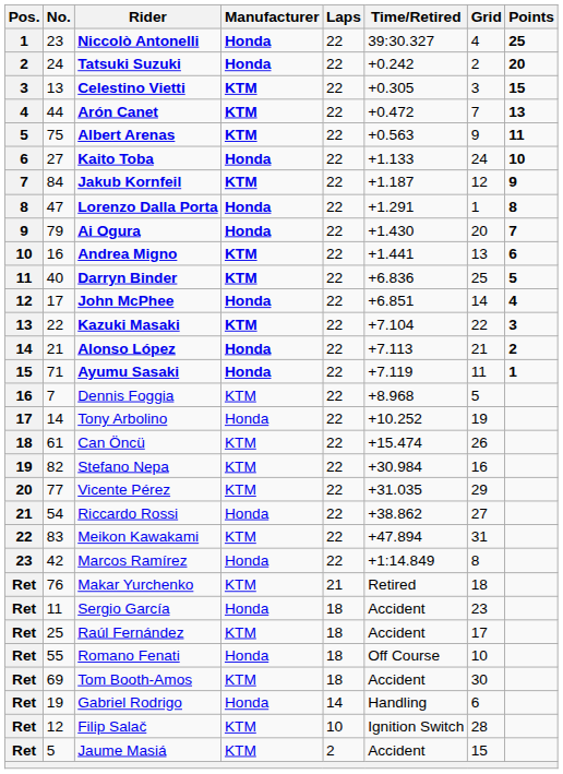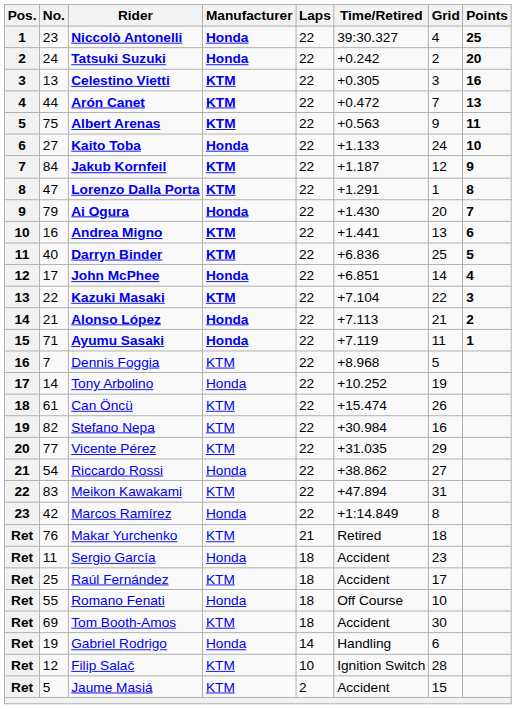Celestino Vietti | Points: 15 -> 16
Lorenzo Dalla Porta | Manufacturer: Honda -> KTM
